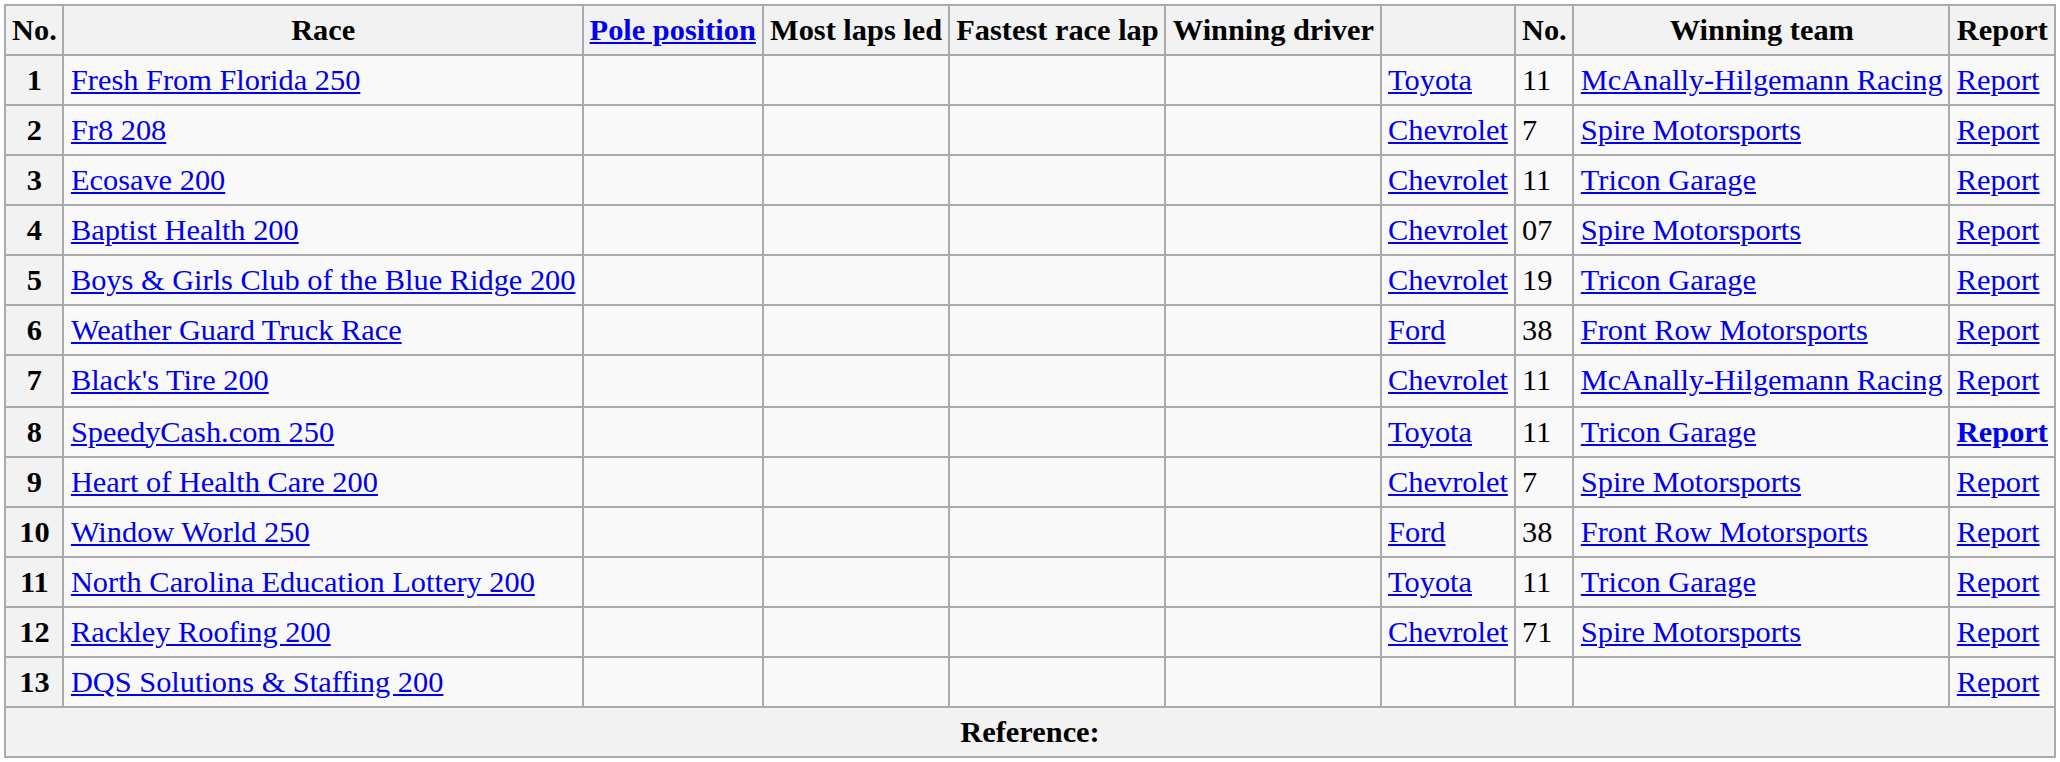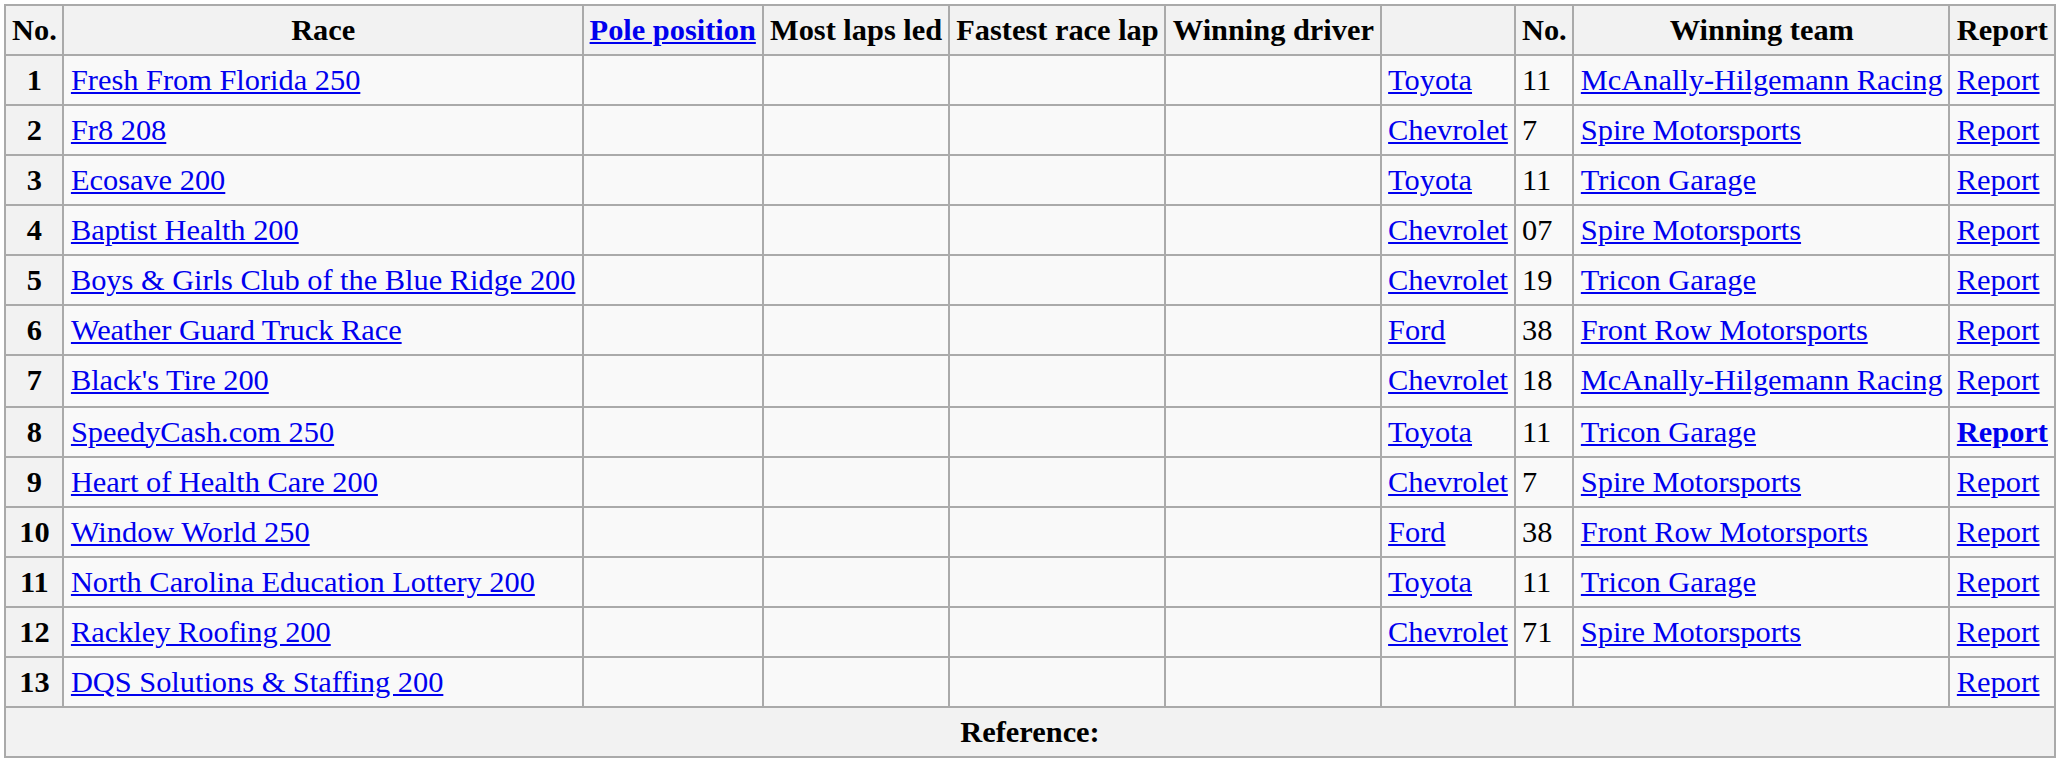Ecosave 200 | column 7: Chevrolet -> Toyota
Black's Tire 200 | column 8: 11 -> 18
